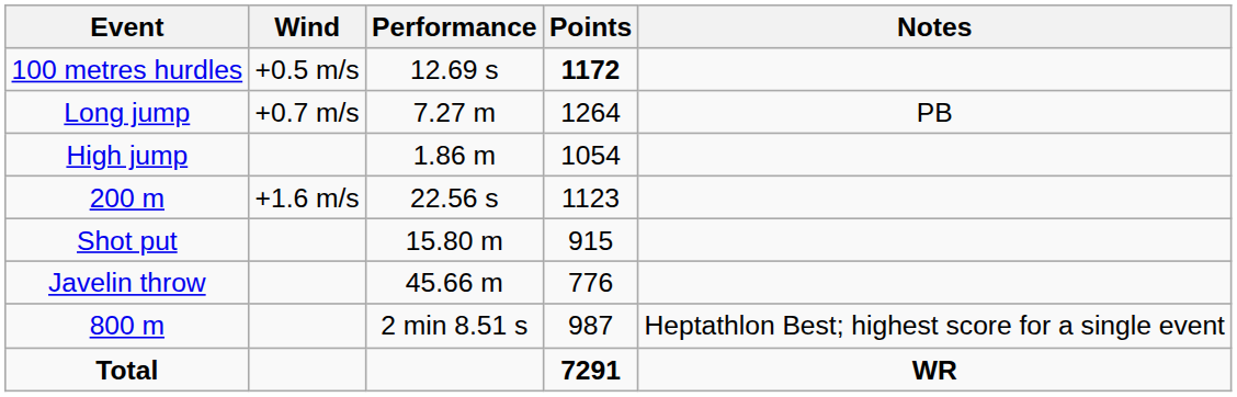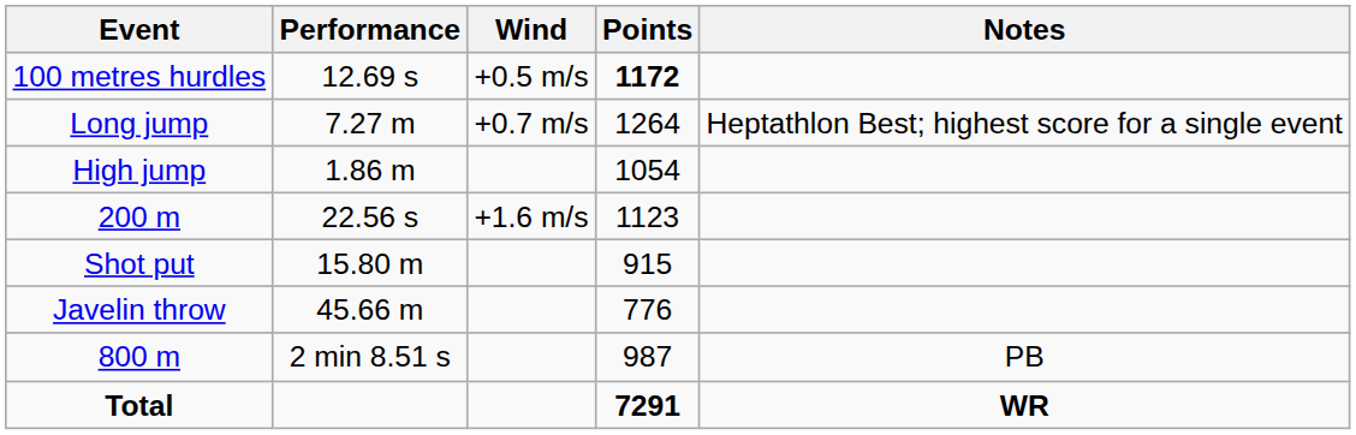columns swapped: Performance <-> Wind
Long jump | Notes: PB -> Heptathlon Best; highest score for a single event
800 m | Notes: Heptathlon Best; highest score for a single event -> PB
